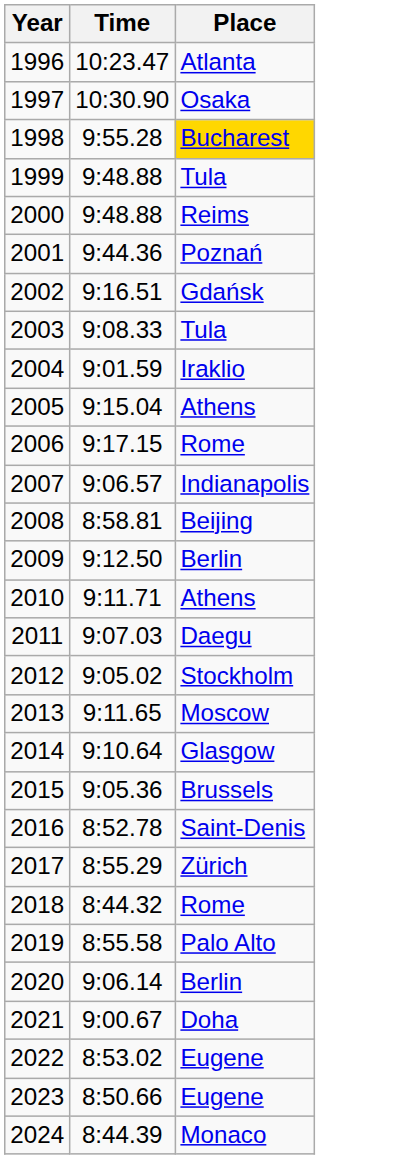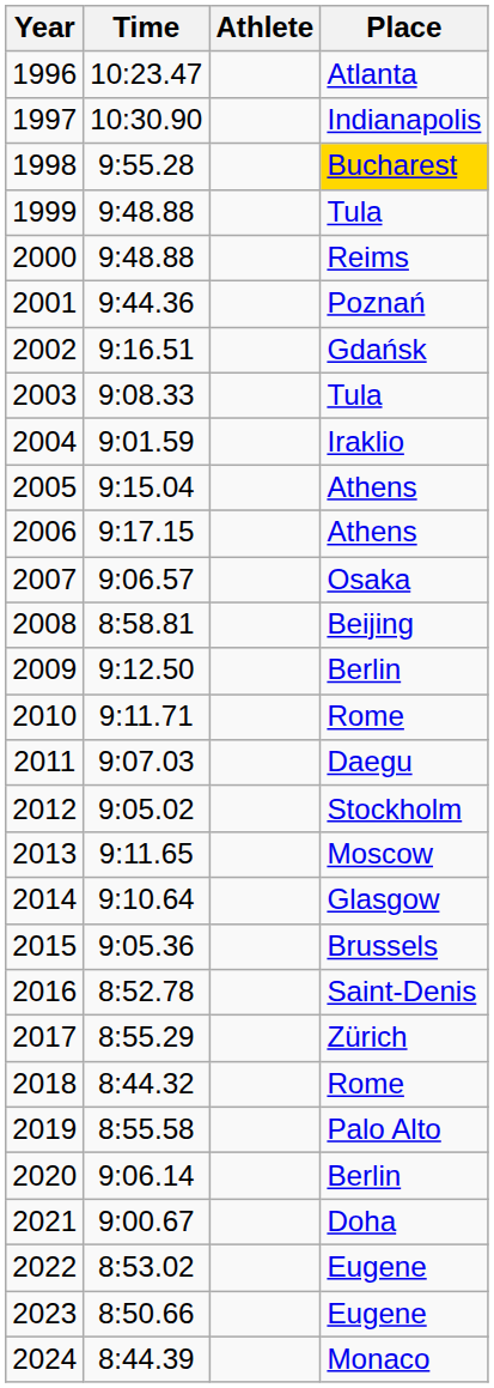+ column: Athlete
1997 | Place: Osaka -> Indianapolis
2006 | Place: Rome -> Athens
2007 | Place: Indianapolis -> Osaka
2010 | Place: Athens -> Rome
